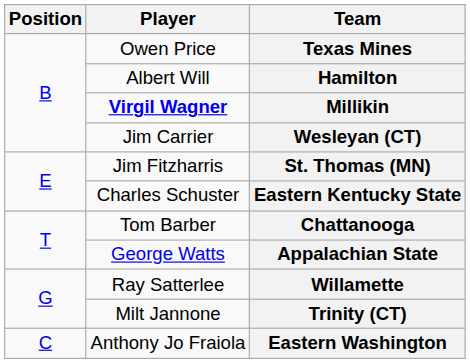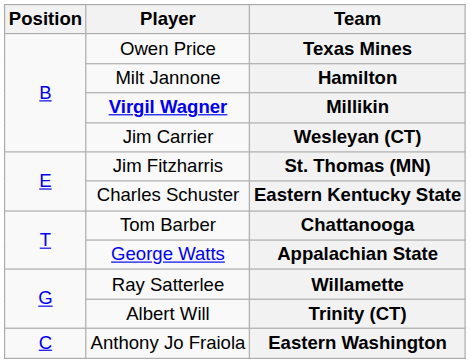Hamilton | Player: Albert Will -> Milt Jannone
Trinity (CT) | Player: Milt Jannone -> Albert Will
